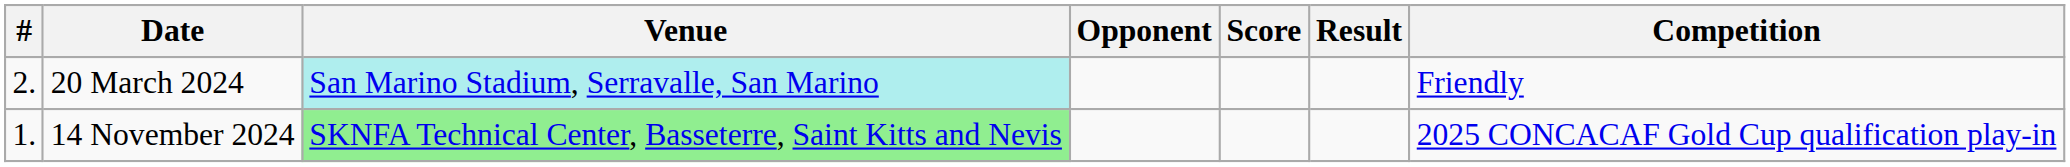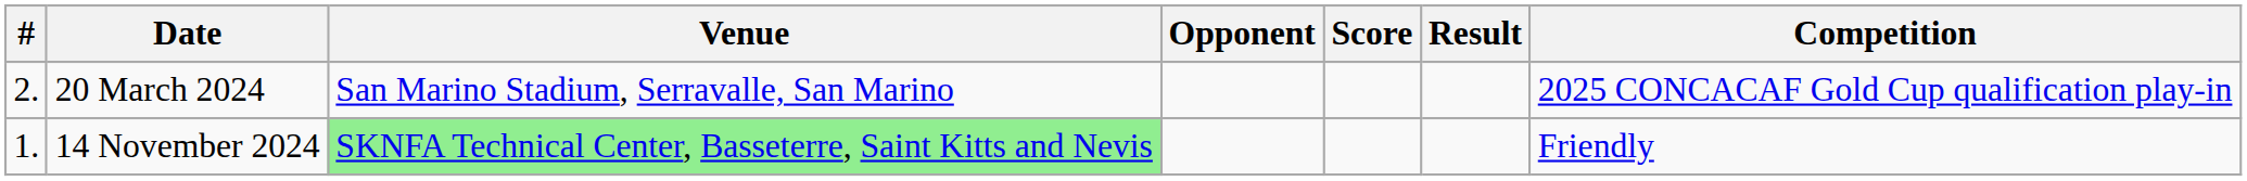20 March 2024 | Venue: paleturquoise background -> no background
20 March 2024 | Competition: Friendly -> 2025 CONCACAF Gold Cup qualification play-in
14 November 2024 | Competition: 2025 CONCACAF Gold Cup qualification play-in -> Friendly
